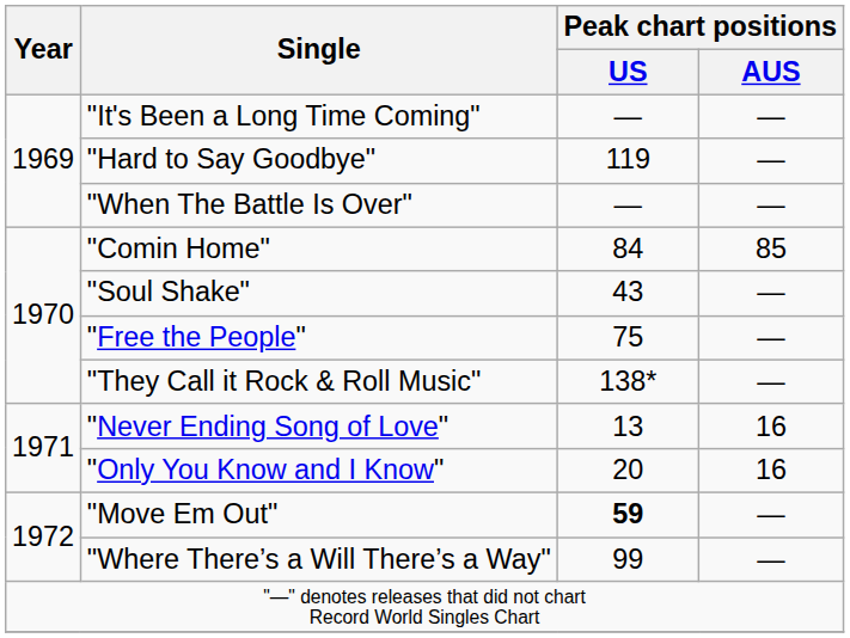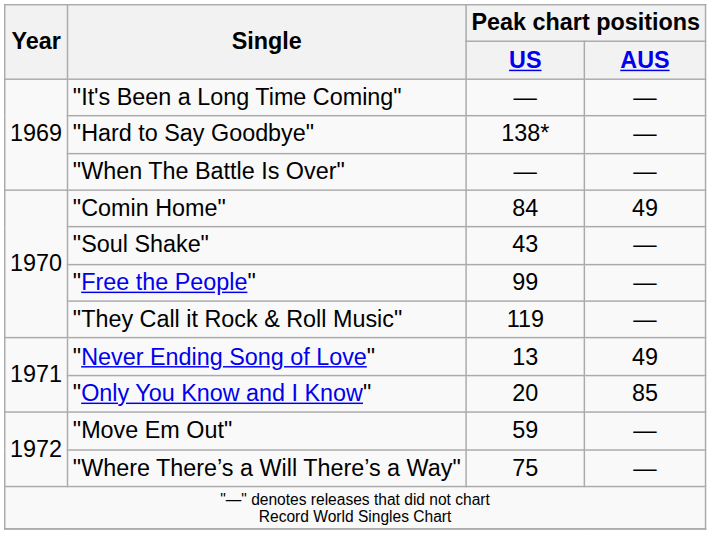"Hard to Say Goodbye" | Peak chart positions / US: 119 -> 138*
"Comin Home" | Peak chart positions / AUS: 85 -> 49
"Free the People" | Peak chart positions / US: 75 -> 99
"They Call it Rock & Roll Music" | Peak chart positions / US: 138* -> 119
"Never Ending Song of Love" | Peak chart positions / AUS: 16 -> 49
"Only You Know and I Know" | Peak chart positions / AUS: 16 -> 85
"Move Em Out" | Peak chart positions / US: bold -> normal
"Where There’s a Will There’s a Way" | Peak chart positions / US: 99 -> 75
